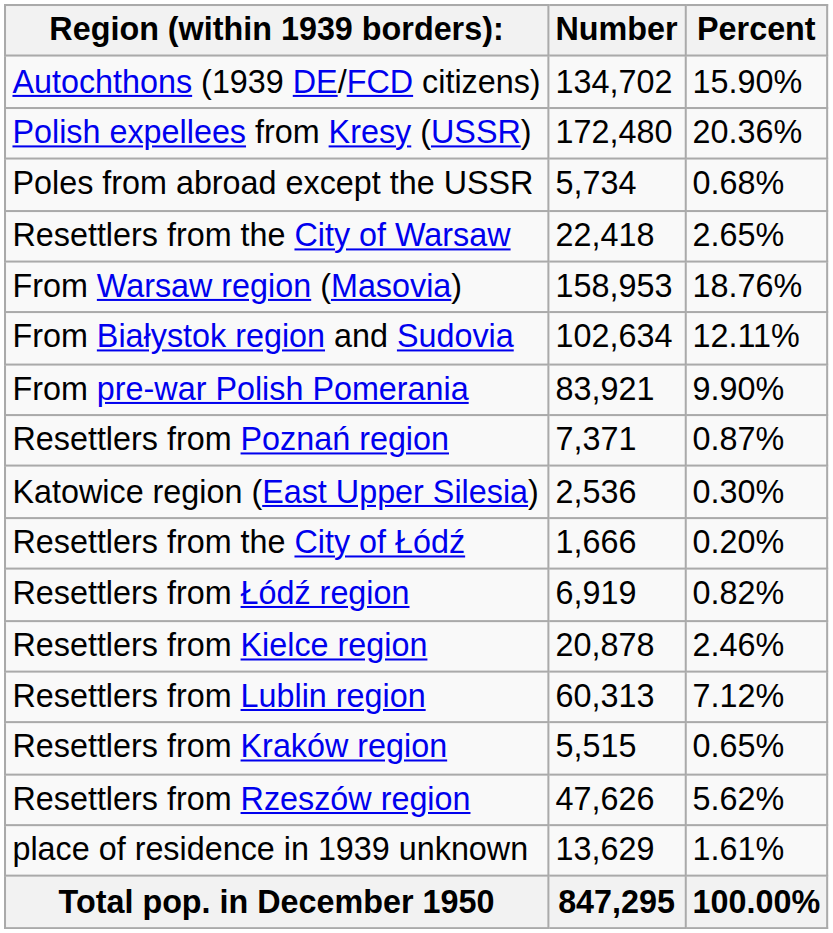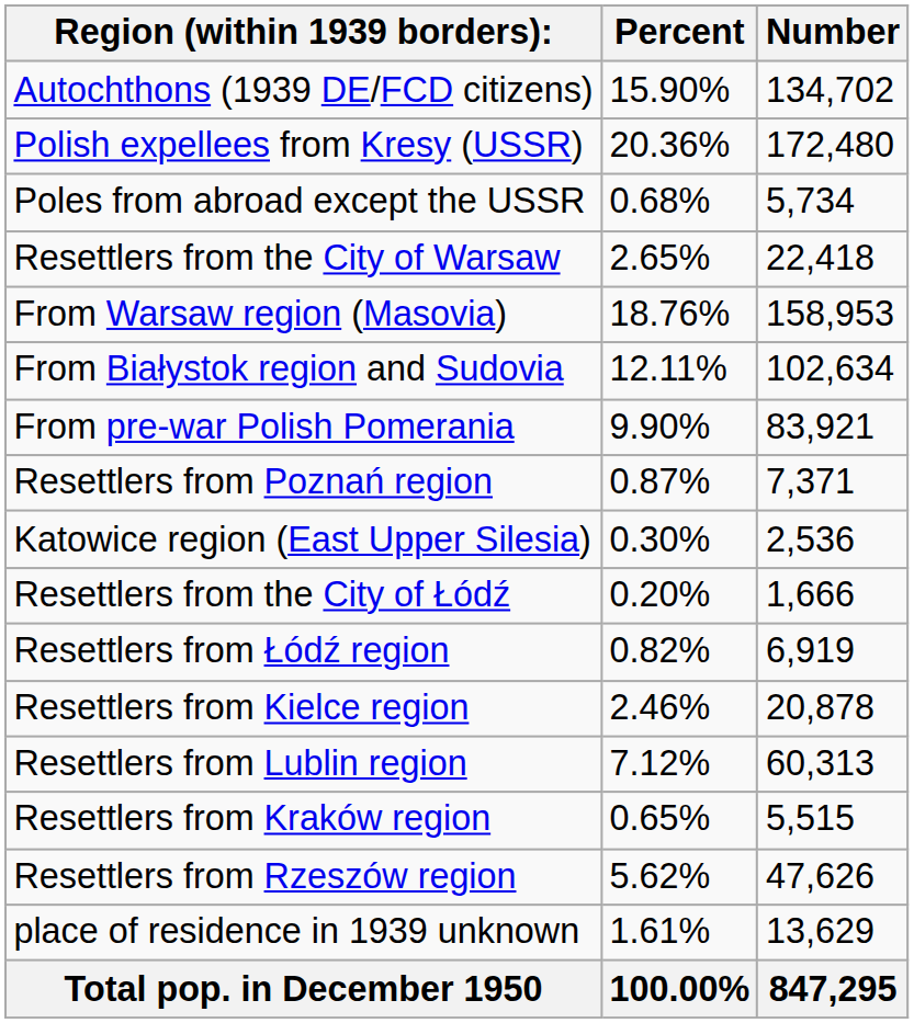columns swapped: Number <-> Percent
